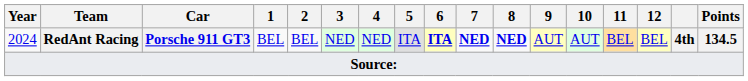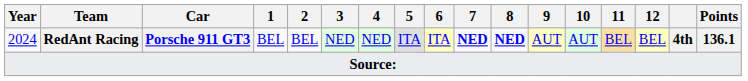2024 | 6: bold -> normal
2024 | Points: 134.5 -> 136.1
